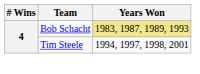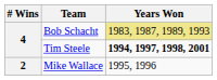Tim Steele | Years Won: normal -> bold
+ row: 2 | Mike Wallace | 1995, 1996
